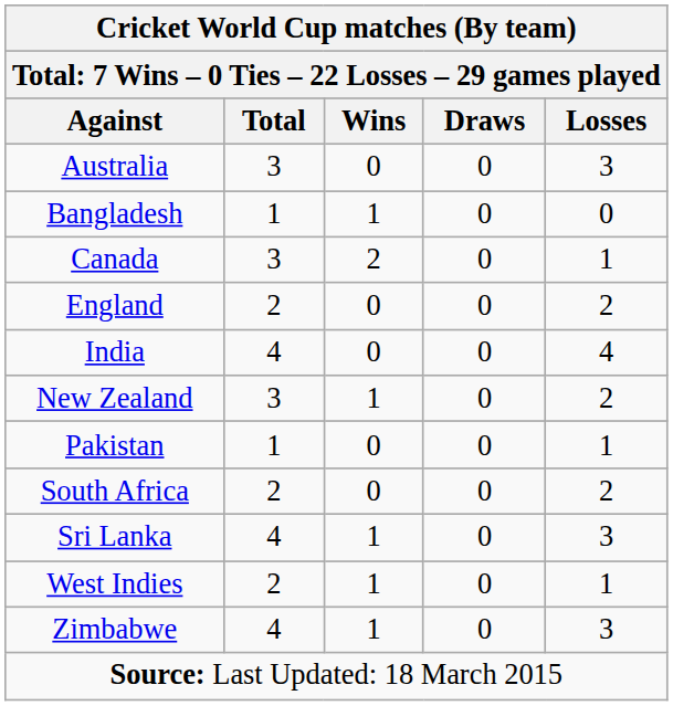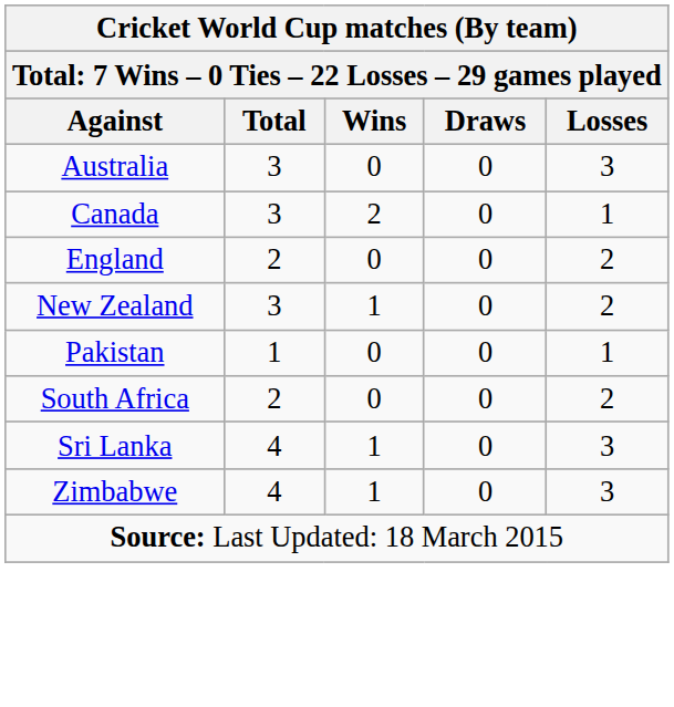- row: Bangladesh | 1 | 1 | 0 | 0
- row: India | 4 | 0 | 0 | 4
- row: West Indies | 2 | 1 | 0 | 1
